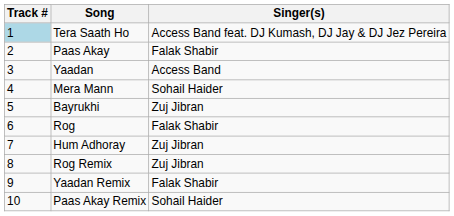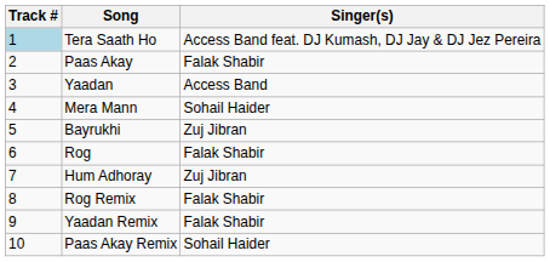Rog Remix | Singer(s): Zuj Jibran -> Falak Shabir
